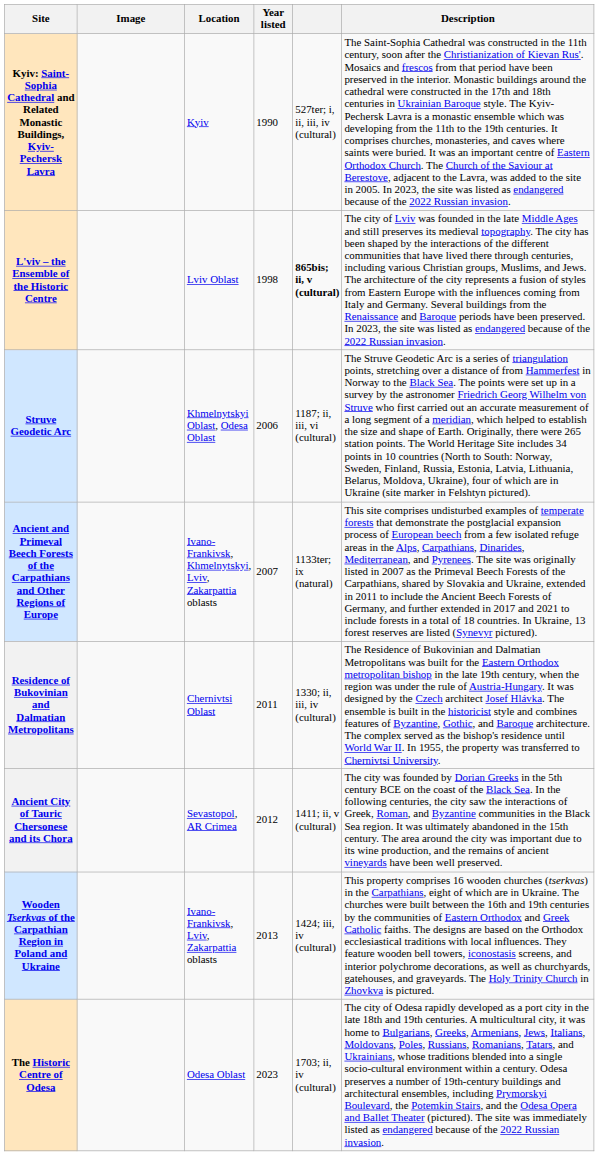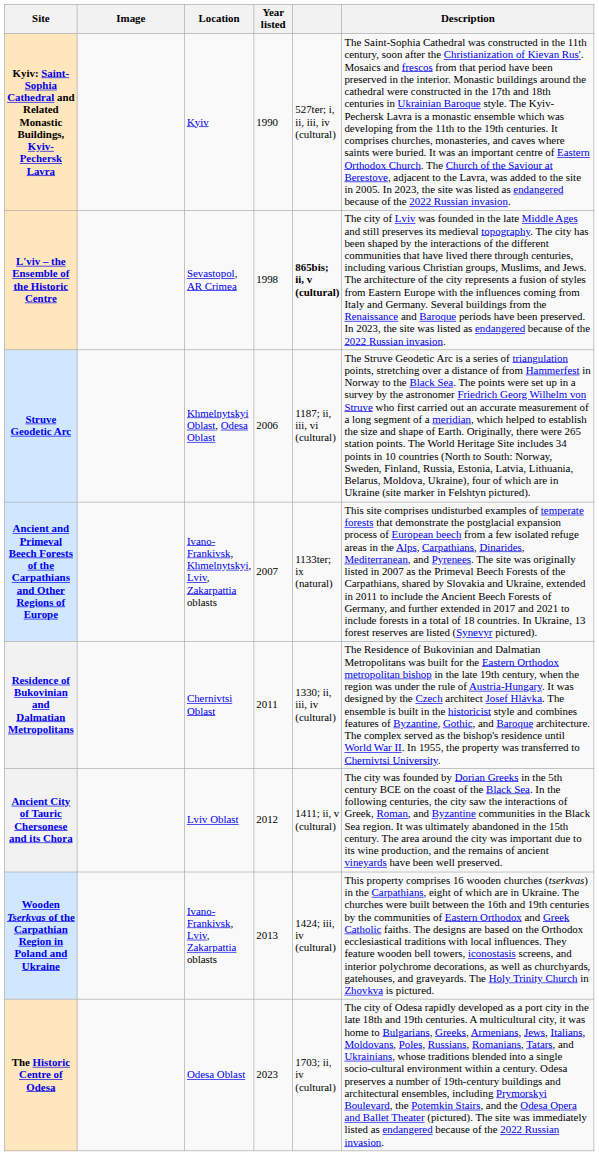L'viv – the Ensemble of the Historic Centre | Location: Lviv Oblast -> Sevastopol, AR Crimea
Ancient City of Tauric Chersonese and its Chora | Location: Sevastopol, AR Crimea -> Lviv Oblast
